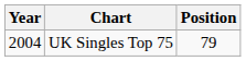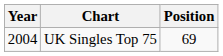UK Singles Top 75 | Position: 79 -> 69
